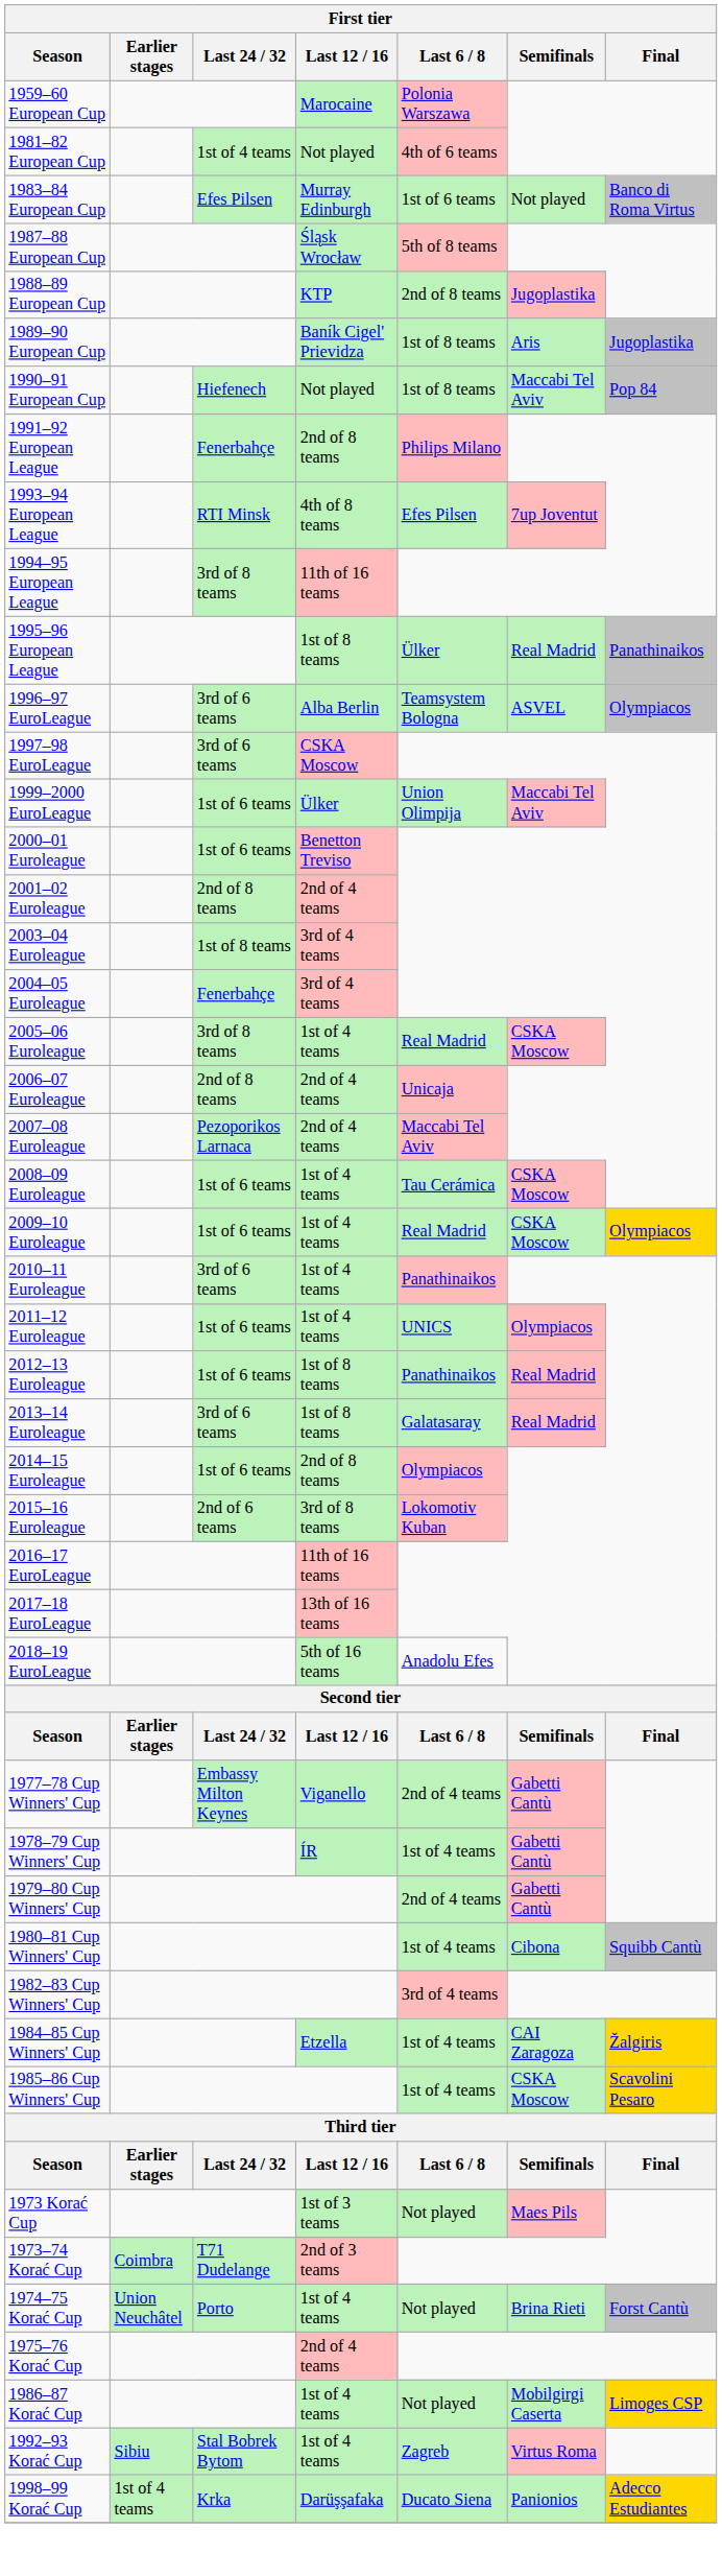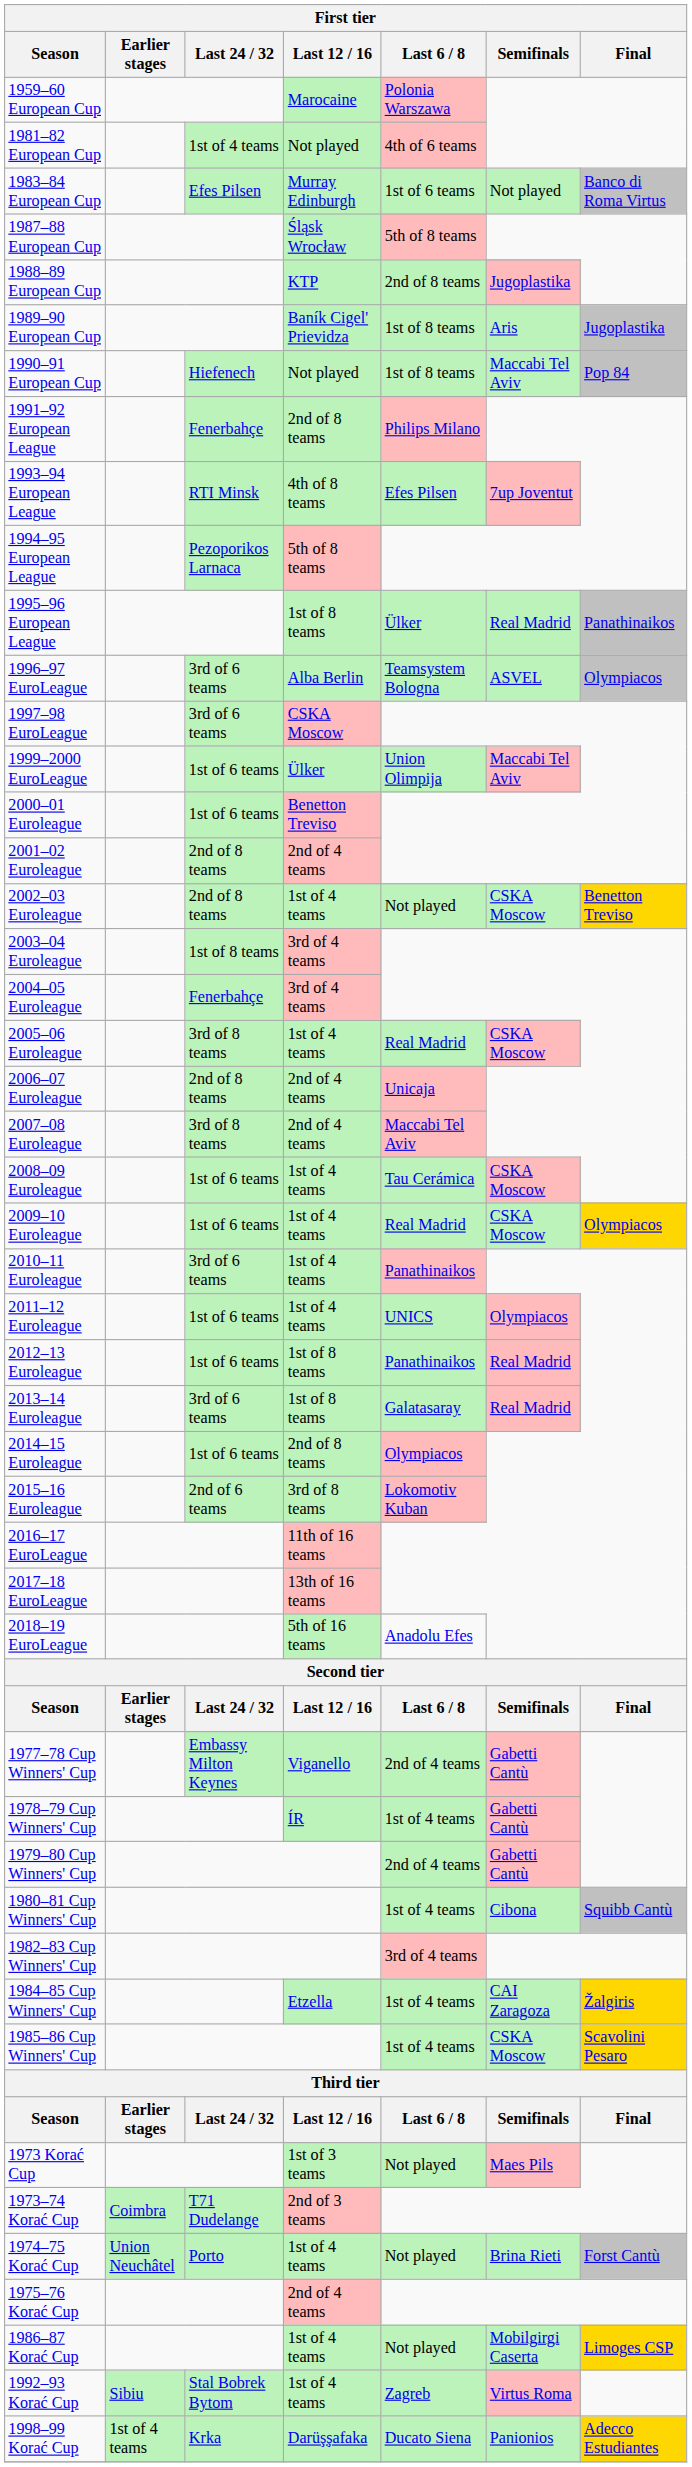1994–95 European League | Last 24 / 32: 3rd of 8 teams -> Pezoporikos Larnaca
1994–95 European League | Last 12 / 16: 11th of 16 teams -> 5th of 8 teams
+ row: 2002–03 Euroleague | 2nd of 8 teams | 1st of 4 teams | Not played | CSKA Moscow | Benetton Treviso
2007–08 Euroleague | Last 24 / 32: Pezoporikos Larnaca -> 3rd of 8 teams
